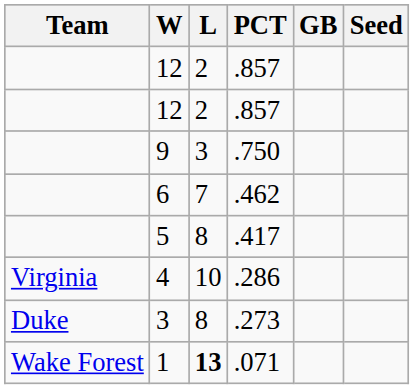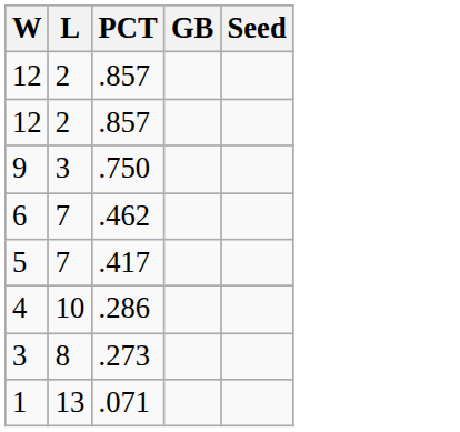- column: Team | Virginia | Duke | Wake Forest
5 | L: 8 -> 7
1 | L: bold -> normal
